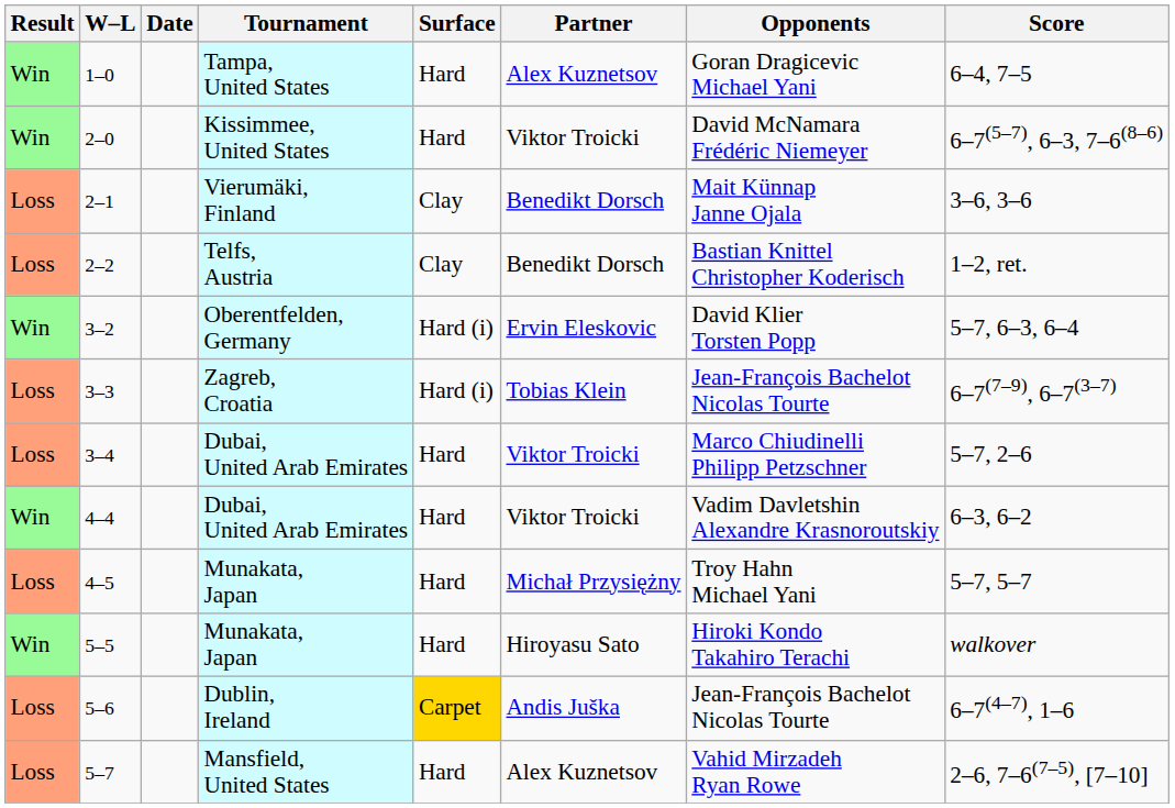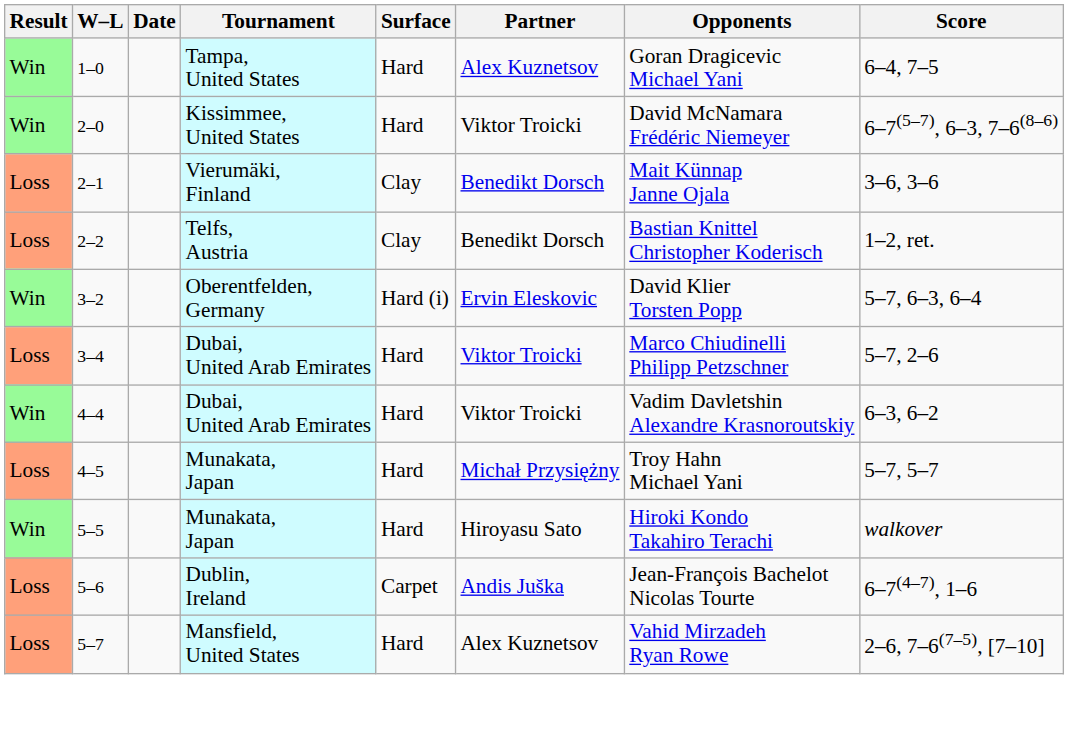- row: Loss | 3–3 | Zagreb, Croatia | Hard (i) | Tobias Klein | Jean-François Bachelot Nicolas Tourte | 6–7(7–9), 6–7(3–7)
5–6 | Surface: gold background -> no background
